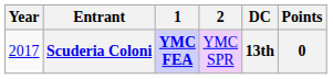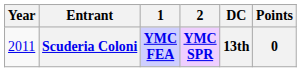Scuderia Coloni | Year: 2017 -> 2011
Scuderia Coloni | 2: normal -> bold
